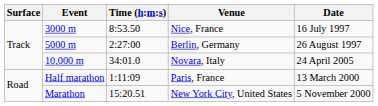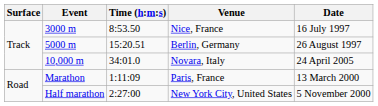Berlin, Germany | Time (h:m:s): 2:27:00 -> 15:20.51
Paris, France | Event: Half marathon -> Marathon
New York City, United States | Event: Marathon -> Half marathon
New York City, United States | Time (h:m:s): 15:20.51 -> 2:27:00
